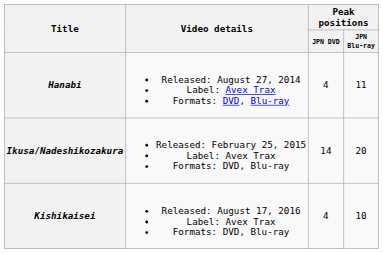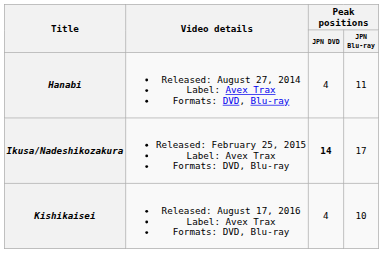Ikusa/Nadeshikozakura | Peak positions / JPN DVD: normal -> bold
Ikusa/Nadeshikozakura | Peak positions / JPN Blu-ray: 20 -> 17
